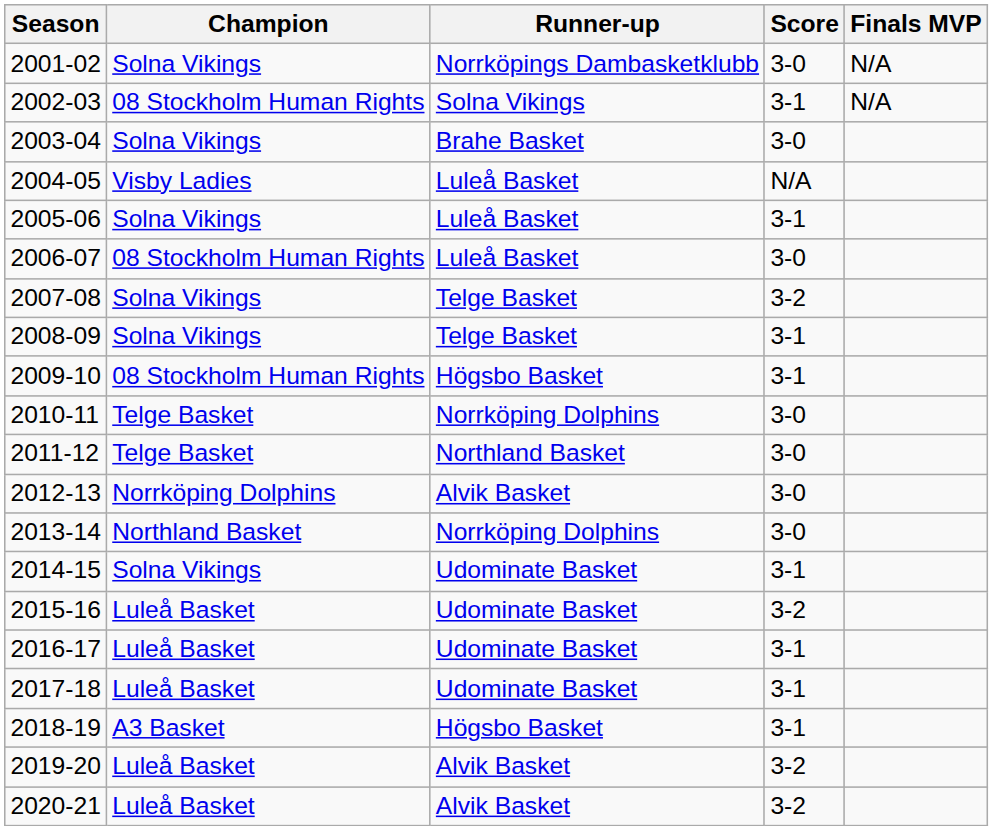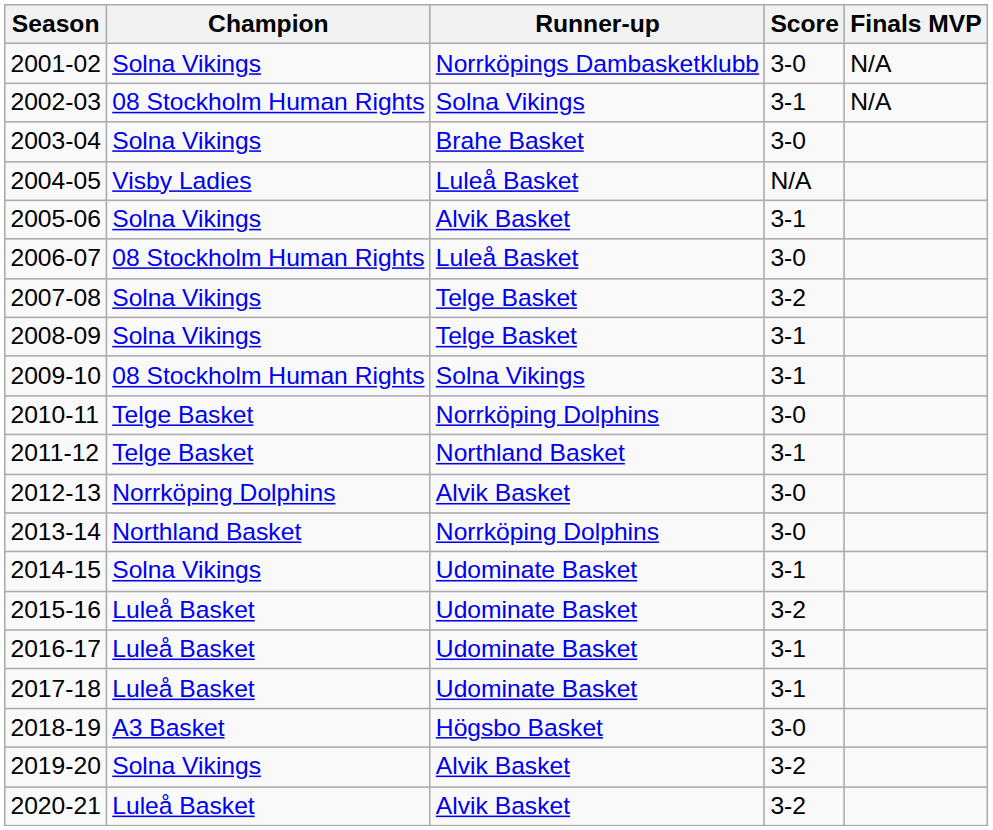2005-06 | Runner-up: Luleå Basket -> Alvik Basket
2009-10 | Runner-up: Högsbo Basket -> Solna Vikings
2011-12 | Score: 3-0 -> 3-1
2018-19 | Score: 3-1 -> 3-0
2019-20 | Champion: Luleå Basket -> Solna Vikings
